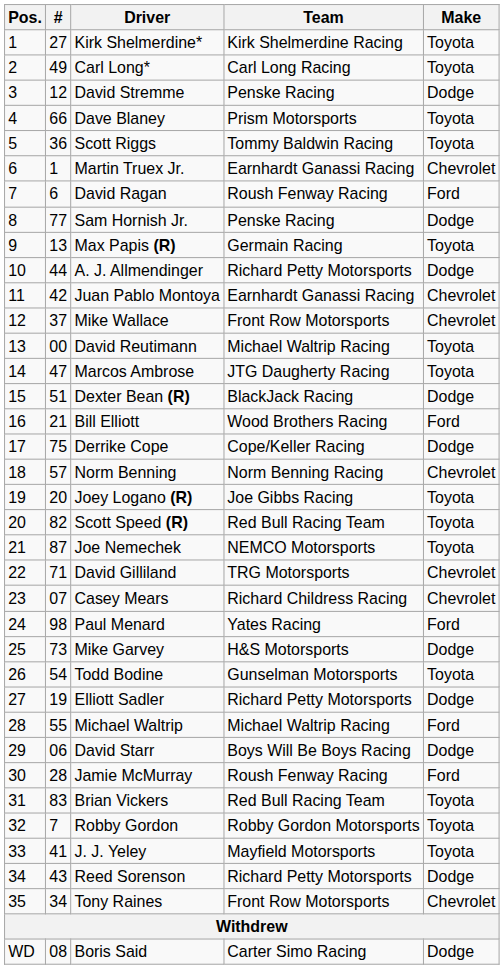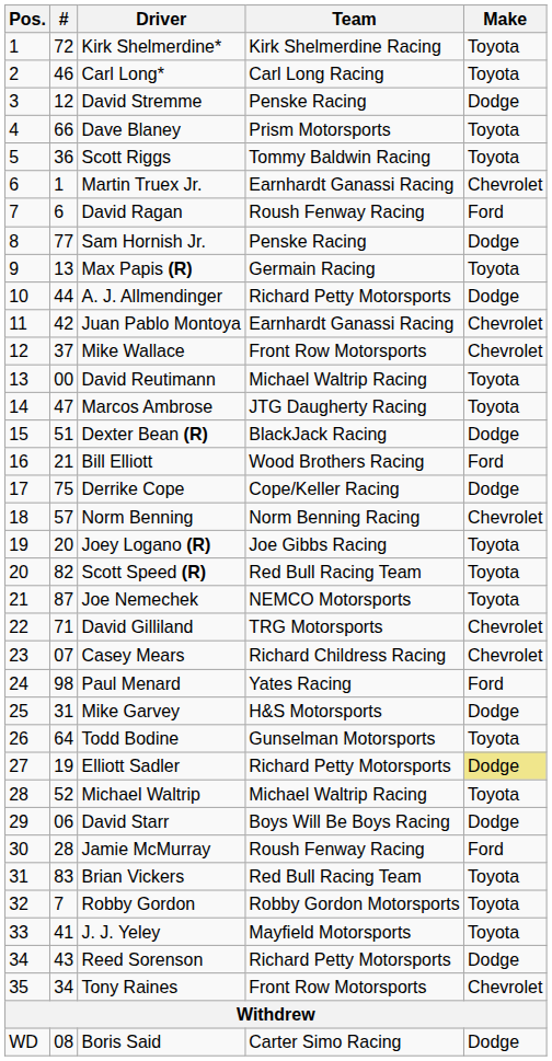Kirk Shelmerdine* | #: 27 -> 72
Carl Long* | #: 49 -> 46
Mike Garvey | #: 73 -> 31
Todd Bodine | #: 54 -> 64
Elliott Sadler | Make: no background -> khaki background
Michael Waltrip | #: 55 -> 52
Michael Waltrip | Make: Ford -> Toyota
